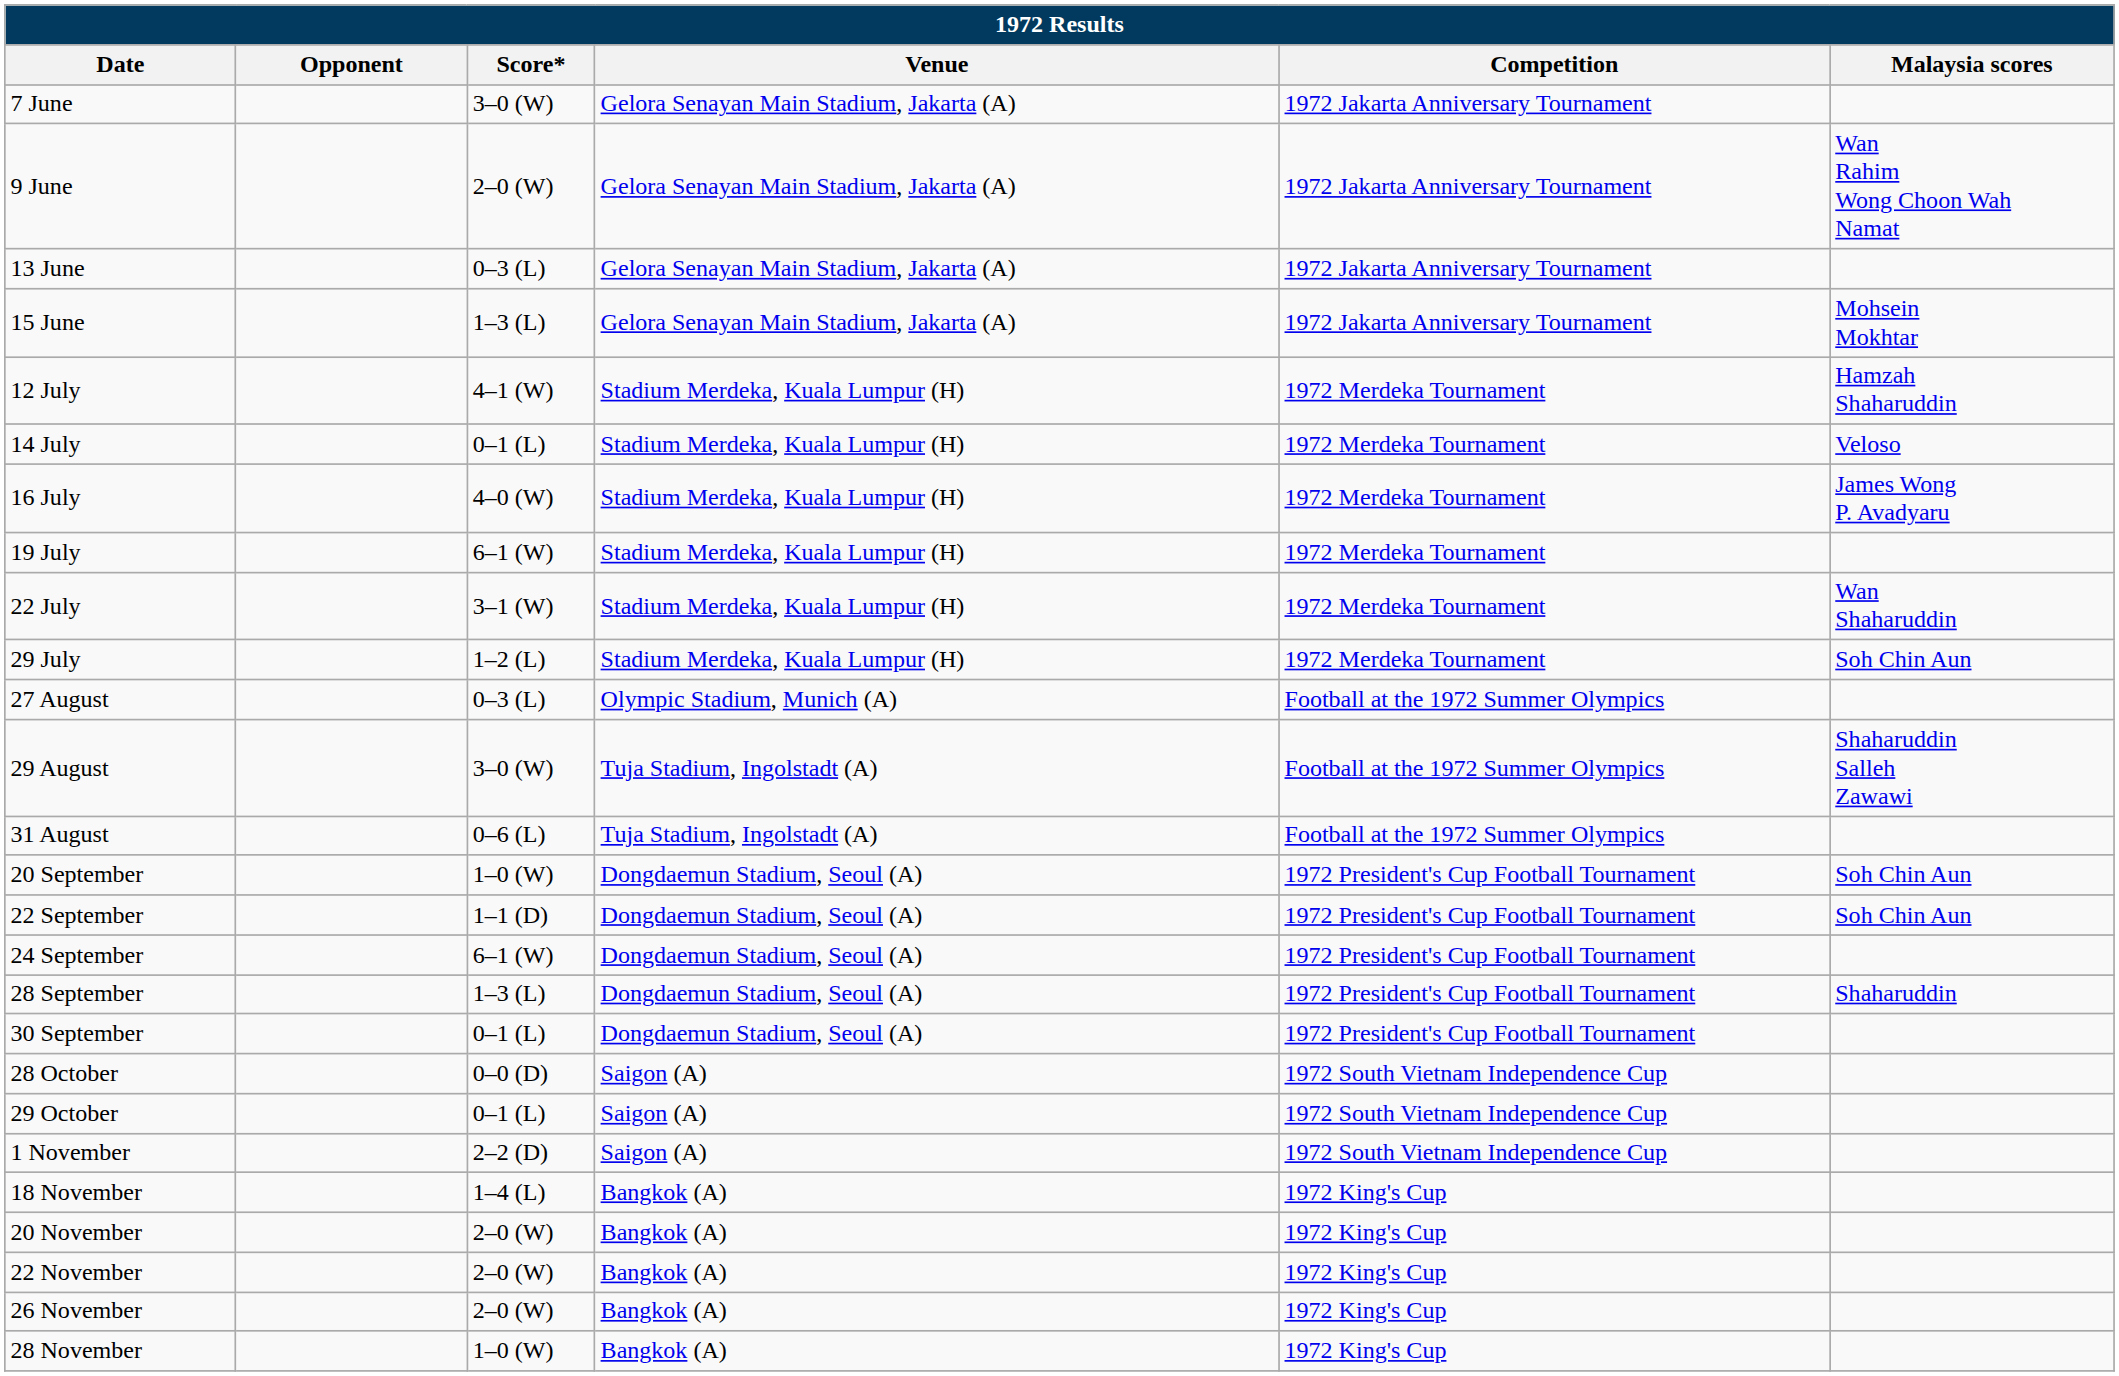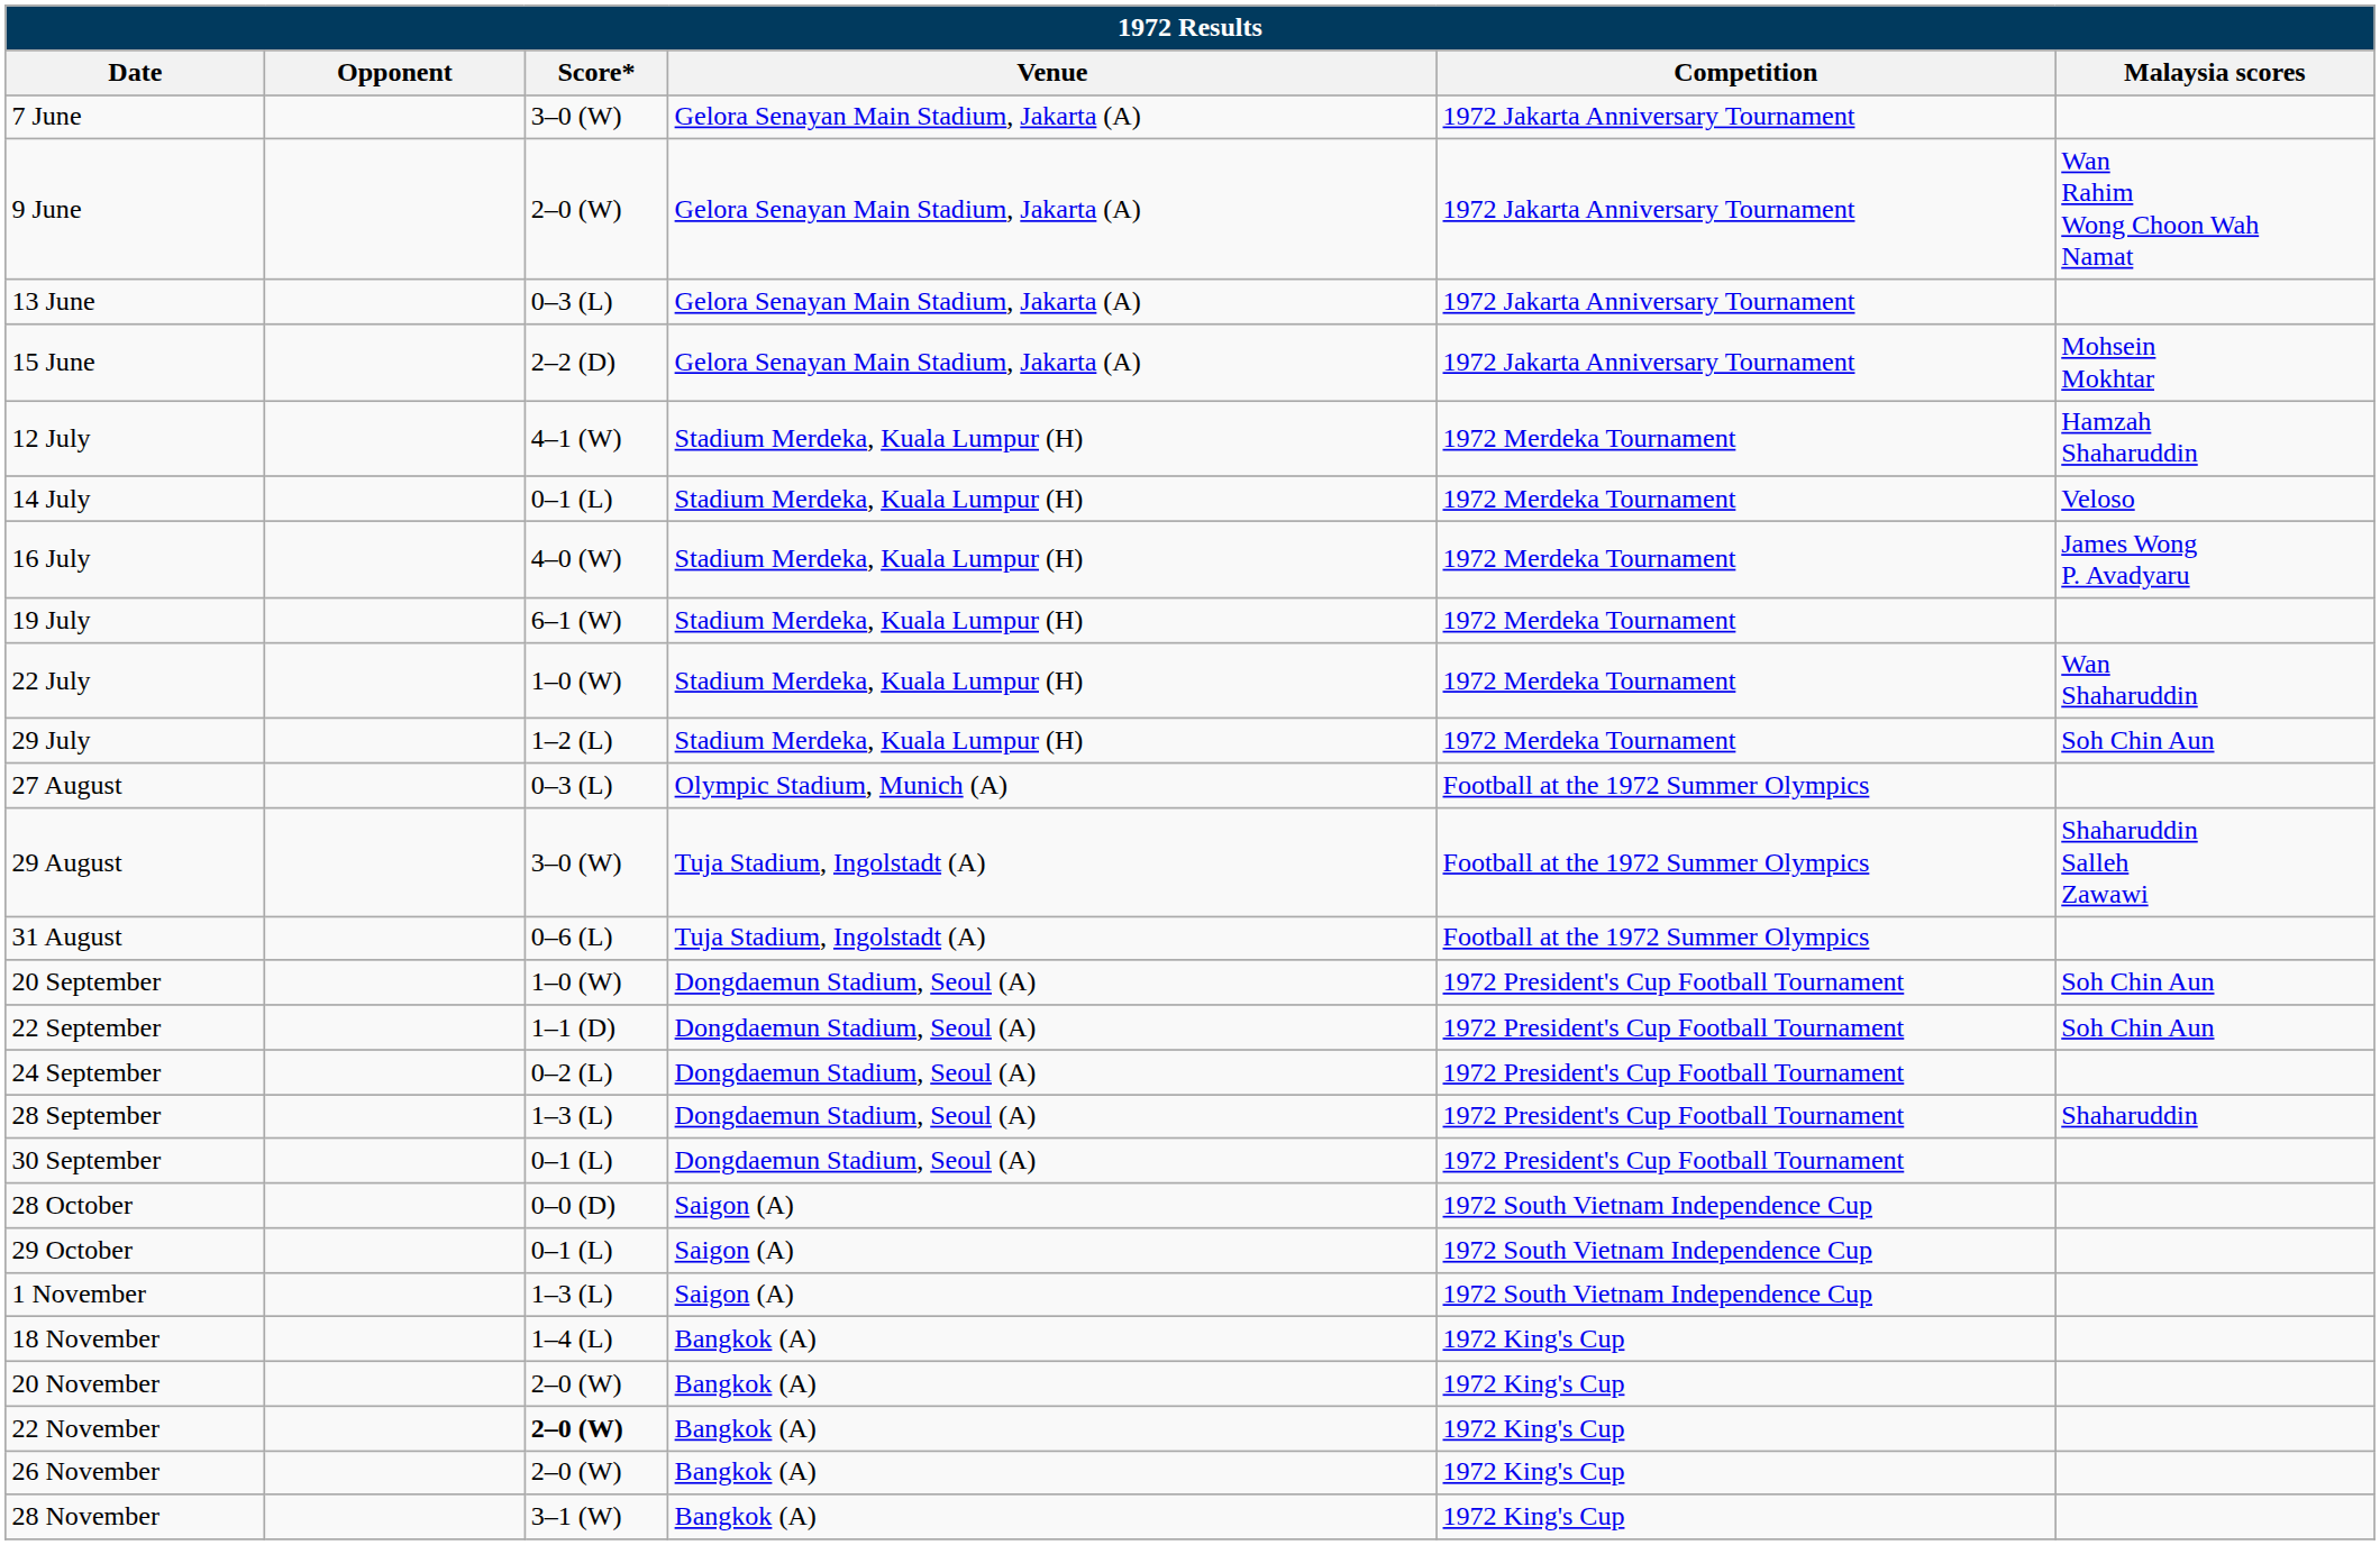15 June | Score*: 1–3 (L) -> 2–2 (D)
22 July | Score*: 3–1 (W) -> 1–0 (W)
24 September | Score*: 6–1 (W) -> 0–2 (L)
1 November | Score*: 2–2 (D) -> 1–3 (L)
22 November | Score*: normal -> bold
28 November | Score*: 1–0 (W) -> 3–1 (W)
